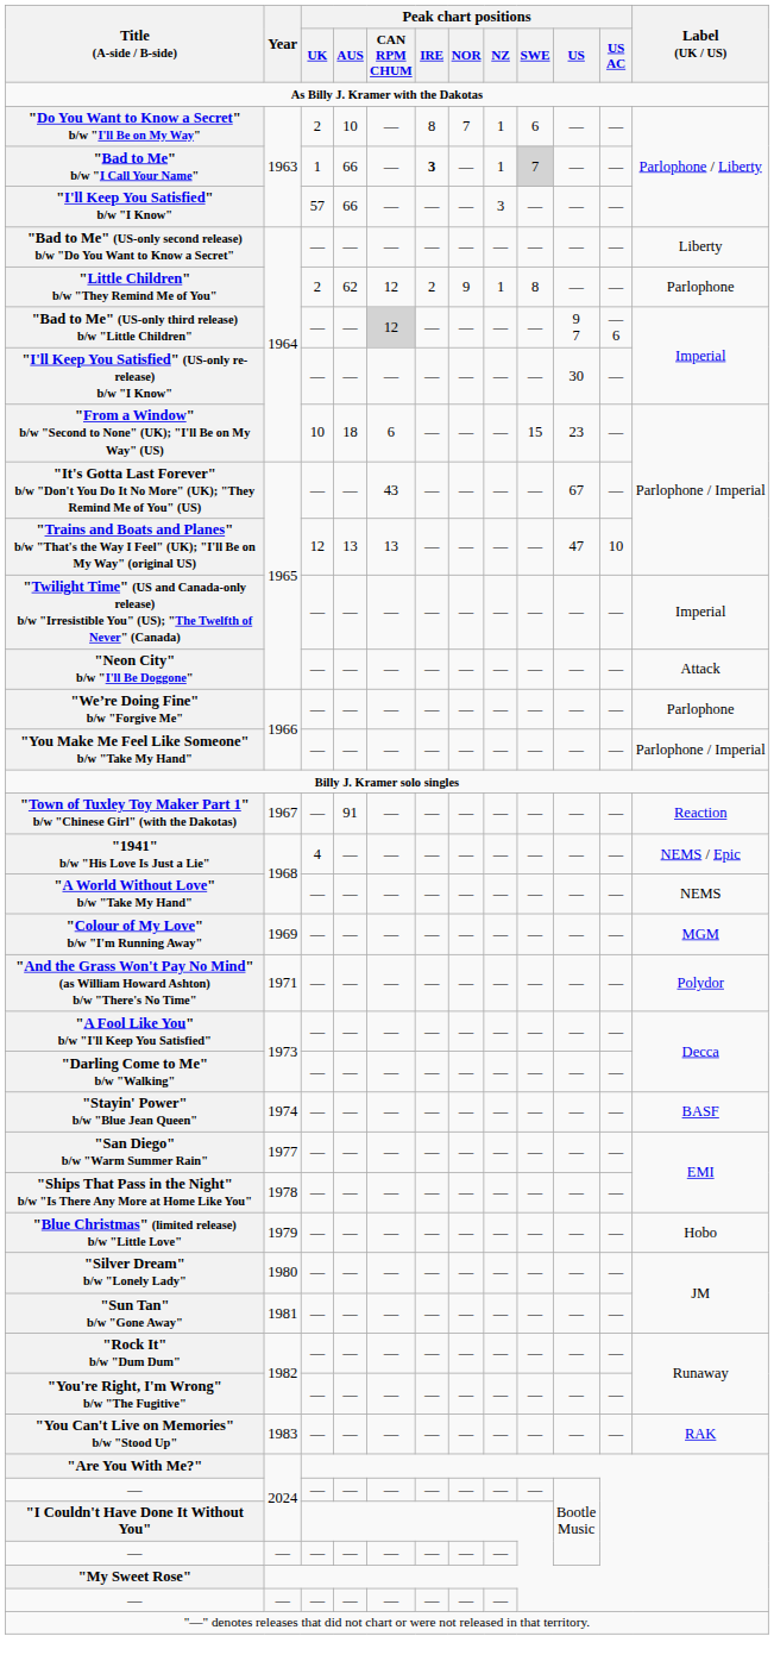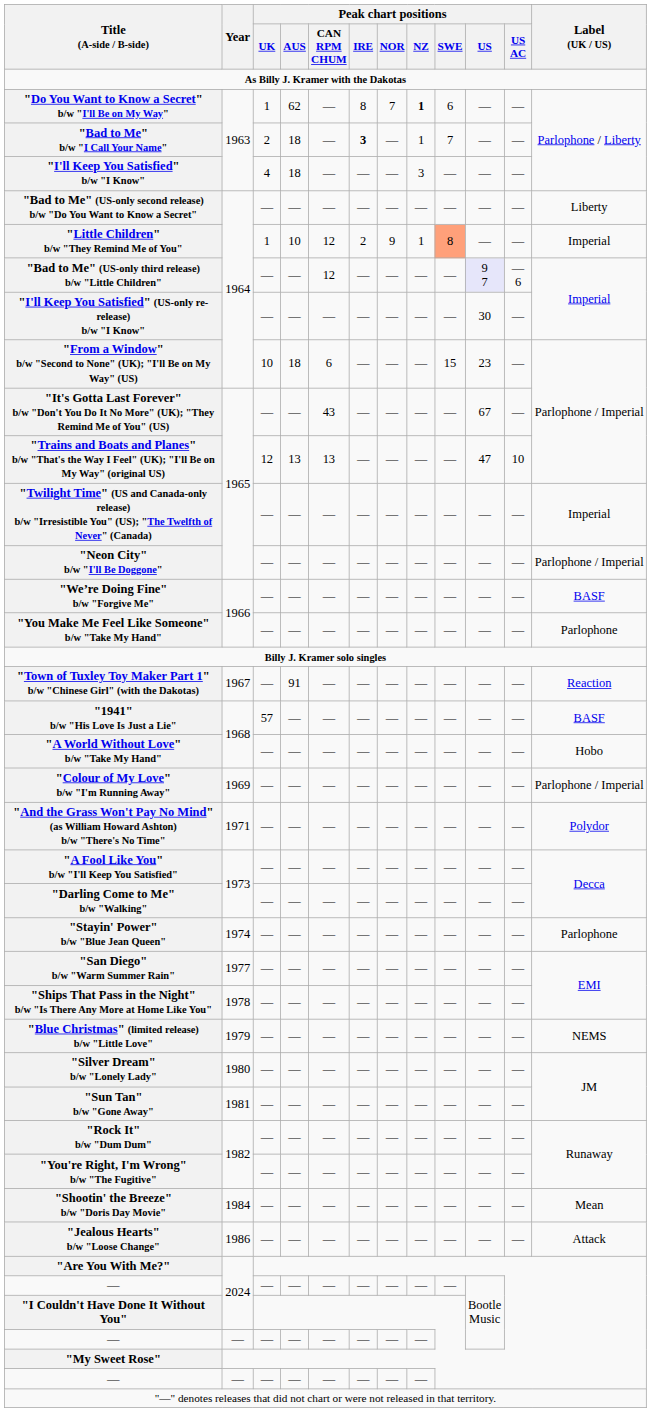"Do You Want to Know a Secret" b/w "I'll Be on My Way" | Peak chart positions / UK: 2 -> 1
"Do You Want to Know a Secret" b/w "I'll Be on My Way" | Peak chart positions / AUS: 10 -> 62
"Do You Want to Know a Secret" b/w "I'll Be on My Way" | Peak chart positions / NZ: normal -> bold
"Bad to Me" b/w "I Call Your Name" | Peak chart positions / UK: 1 -> 2
"Bad to Me" b/w "I Call Your Name" | Peak chart positions / AUS: 66 -> 18
"Bad to Me" b/w "I Call Your Name" | Peak chart positions / SWE: lightgrey background -> no background
"I'll Keep You Satisfied" b/w "I Know" | Peak chart positions / UK: 57 -> 4
"I'll Keep You Satisfied" b/w "I Know" | Peak chart positions / AUS: 66 -> 18
"Little Children" b/w "They Remind Me of You" | Peak chart positions / UK: 2 -> 1
"Little Children" b/w "They Remind Me of You" | Peak chart positions / AUS: 62 -> 10
"Little Children" b/w "They Remind Me of You" | Peak chart positions / SWE: no background -> lightsalmon background
"Little Children" b/w "They Remind Me of You" | Label (UK / US): Parlophone -> Imperial
"Bad to Me" (US-only third release) b/w "Little Children" | Peak chart positions / CAN RPM CHUM: lightgrey background -> no background
"Bad to Me" (US-only third release) b/w "Little Children" | Peak chart positions / US: no background -> lavender background
"Neon City" b/w "I'll Be Doggone" | Label (UK / US): Attack -> Parlophone / Imperial
"We’re Doing Fine" b/w "Forgive Me" | Label (UK / US): Parlophone -> BASF
"You Make Me Feel Like Someone" b/w "Take My Hand" | Label (UK / US): Parlophone / Imperial -> Parlophone
"1941" b/w "His Love Is Just a Lie" | Peak chart positions / UK: 4 -> 57
"1941" b/w "His Love Is Just a Lie" | Label (UK / US): NEMS / Epic -> BASF
"A World Without Love" b/w "Take My Hand" | Label (UK / US): NEMS -> Hobo
"Colour of My Love" b/w "I'm Running Away" | Label (UK / US): MGM -> Parlophone / Imperial
"Stayin' Power" b/w "Blue Jean Queen" | Label (UK / US): BASF -> Parlophone
"Blue Christmas" (limited release) b/w "Little Love" | Label (UK / US): Hobo -> NEMS
- row: "You Can't Live on Memories" b/w "Stood Up" | 1983 | — | — | — | — | — | — | — | — | — | RAK
+ row: "Shootin' the Breeze" b/w "Doris Day Movie" | 1984 | — | — | — | — | — | — | — | — | — | Mean
+ row: "Jealous Hearts" b/w "Loose Change" | 1986 | — | — | — | — | — | — | — | — | — | Attack
